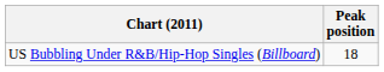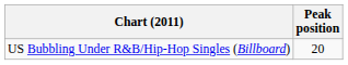US Bubbling Under R&B/Hip-Hop Singles (Billboard) | Peak position: 18 -> 20
